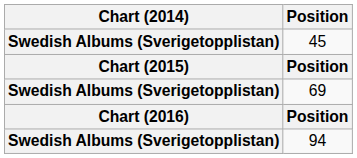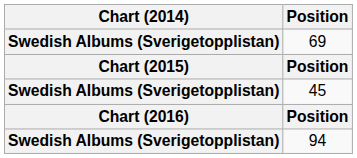rows swapped: 45 <-> 69
